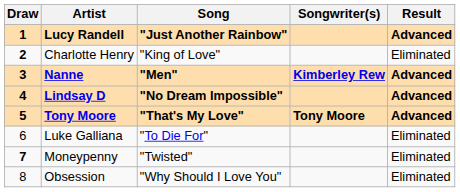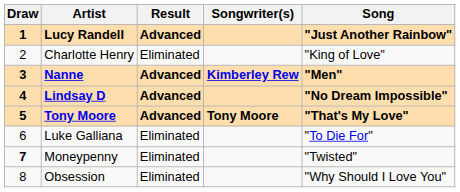columns swapped: Song <-> Result
Charlotte Henry | Draw: bold -> normal
